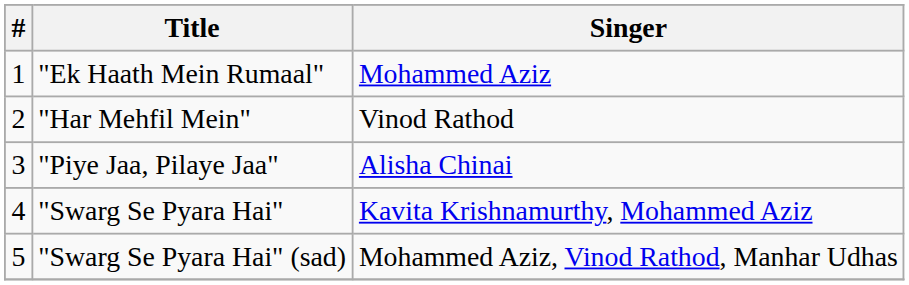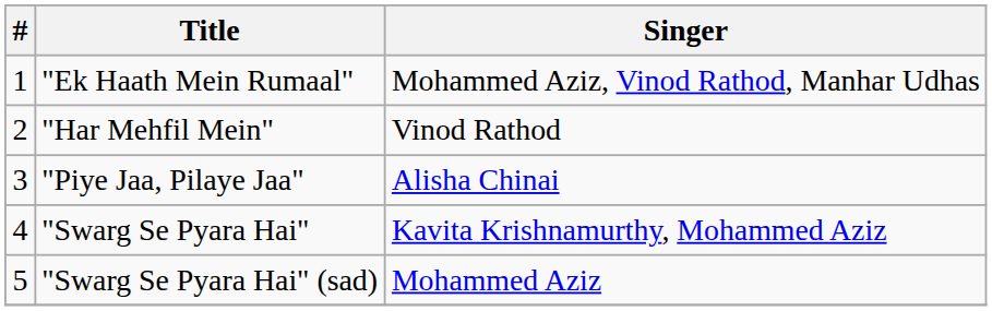"Ek Haath Mein Rumaal" | Singer: Mohammed Aziz -> Mohammed Aziz, Vinod Rathod, Manhar Udhas
"Swarg Se Pyara Hai" (sad) | Singer: Mohammed Aziz, Vinod Rathod, Manhar Udhas -> Mohammed Aziz
